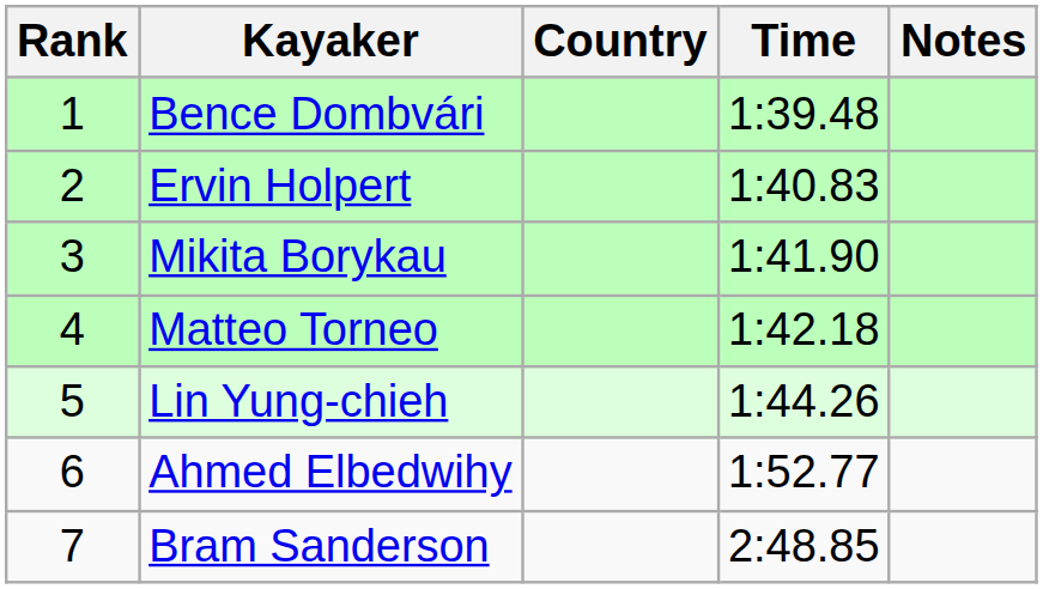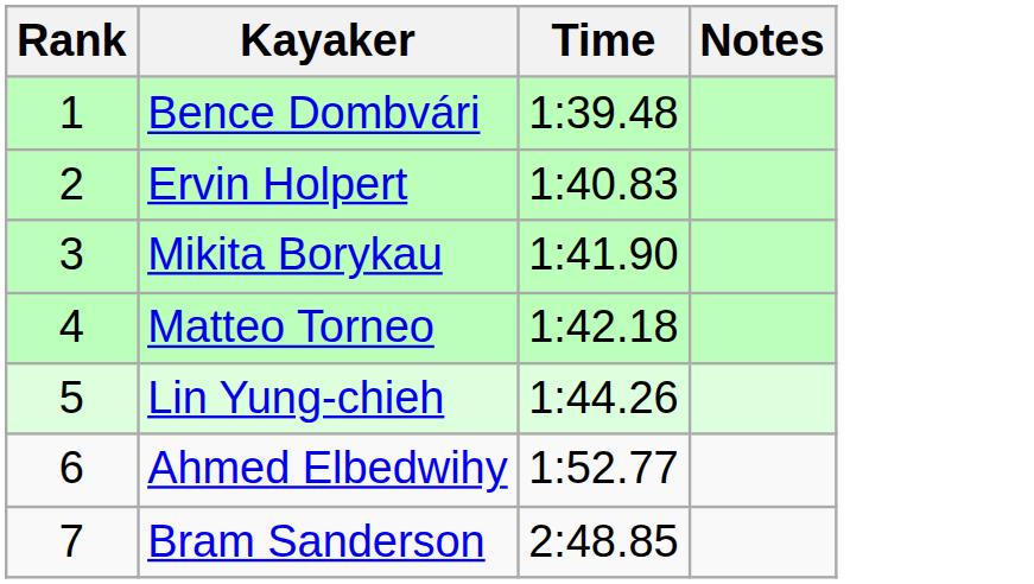- column: Country
